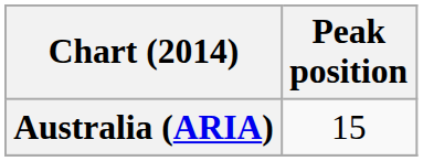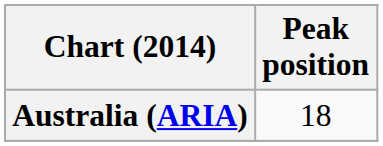Australia (ARIA) | Peak position: 15 -> 18
